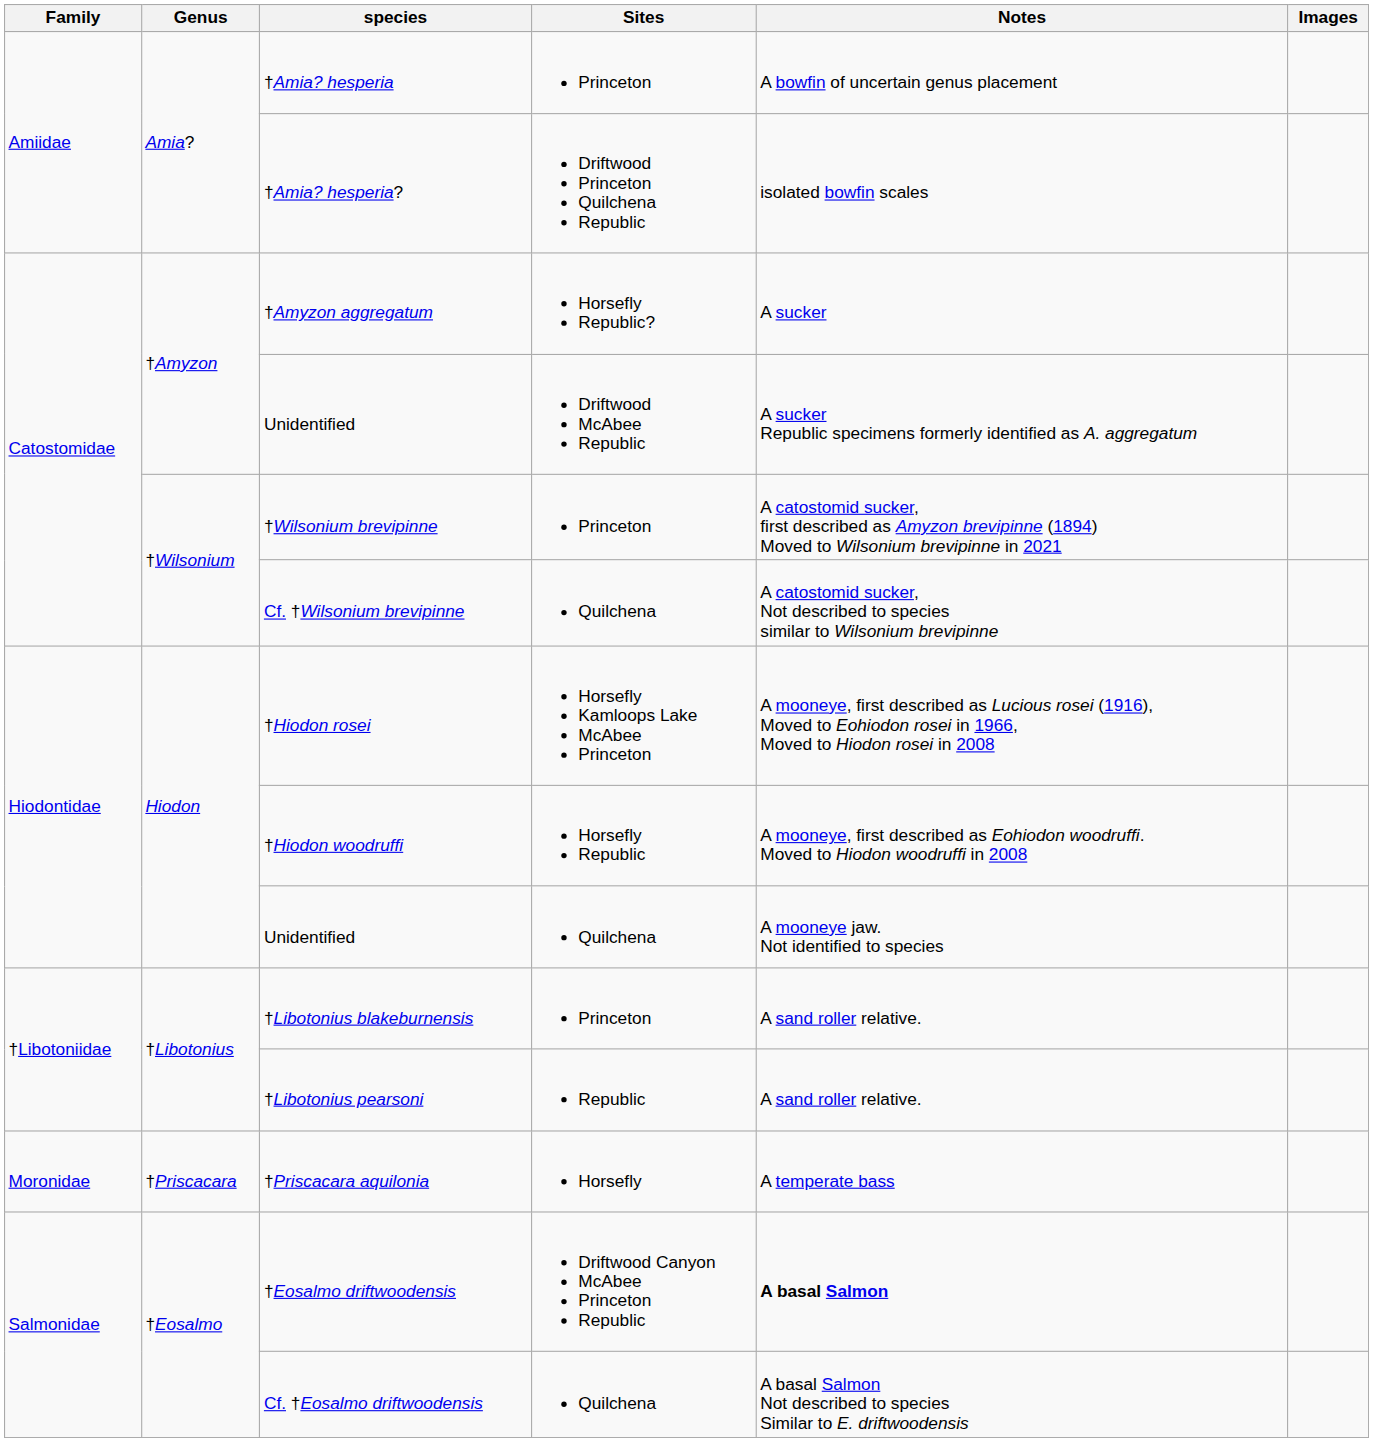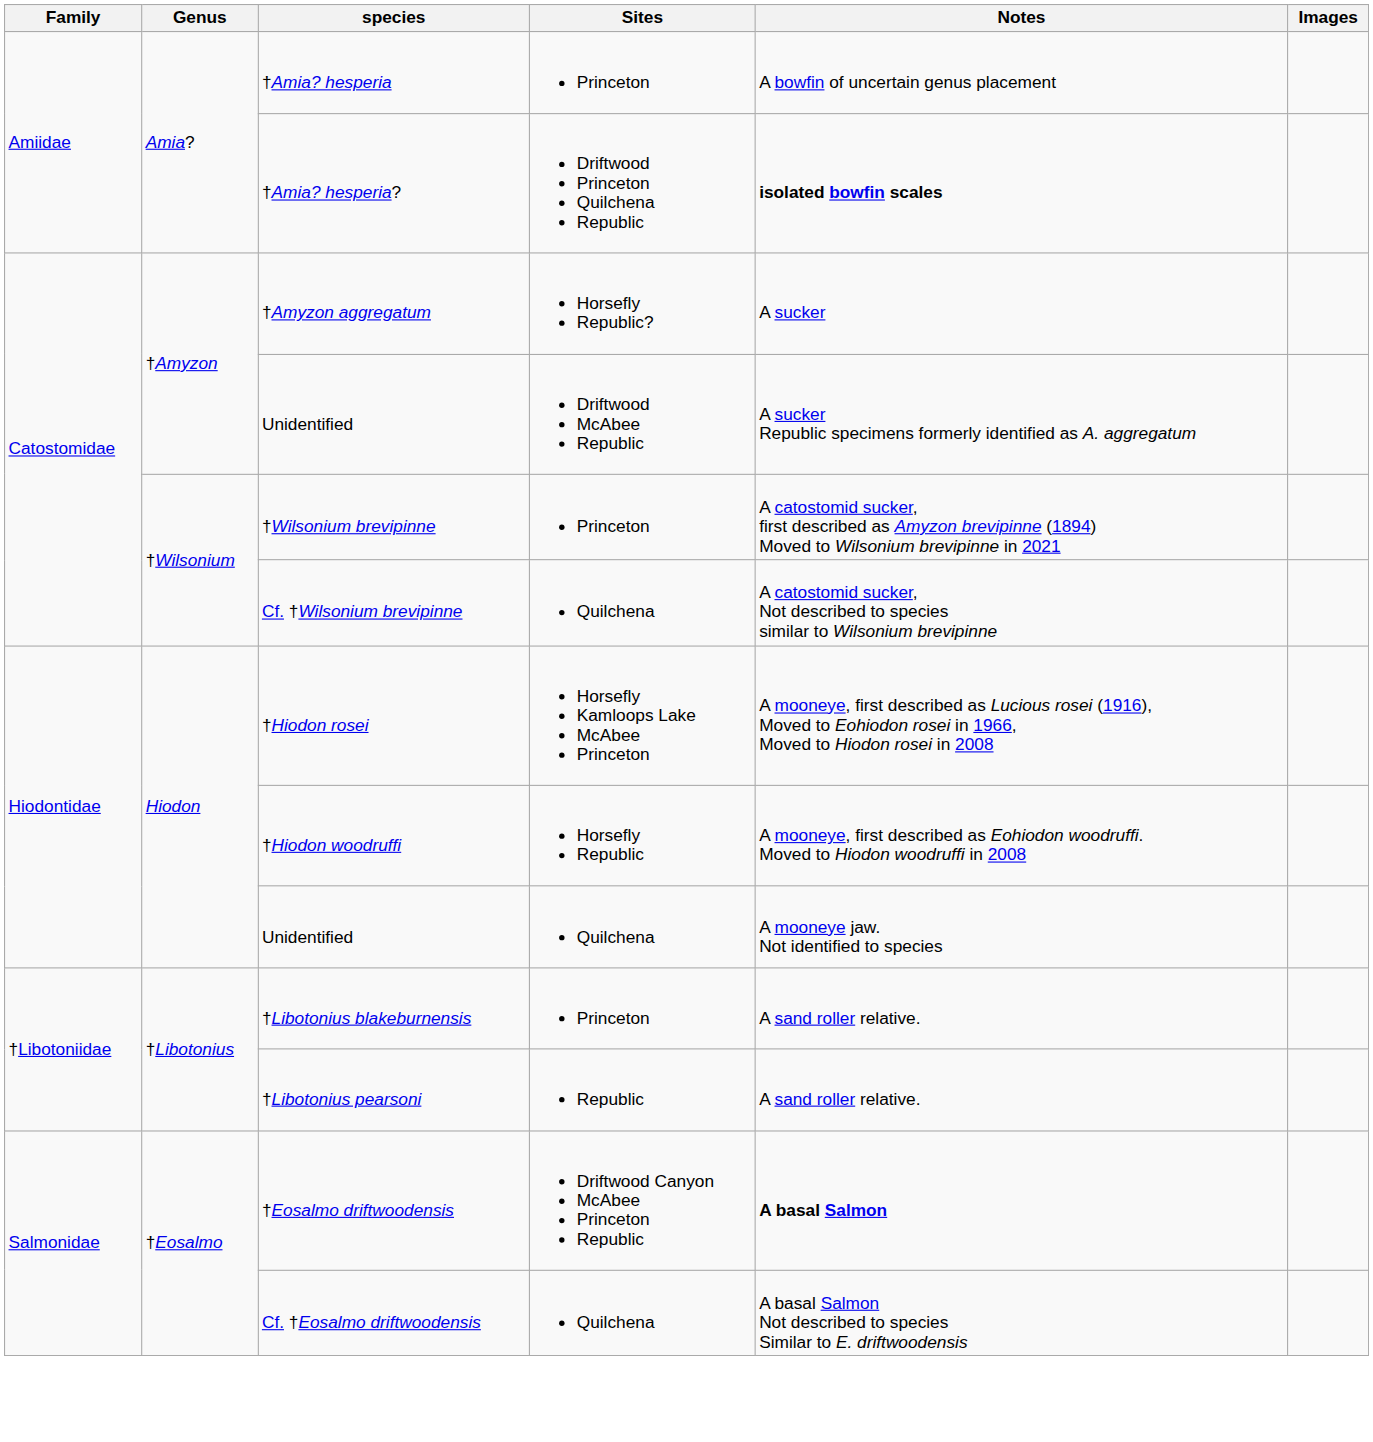†Amia? hesperia? | Notes: normal -> bold
- row: Moronidae | †Priscacara | †Priscacara aquilonia | Horsefly | A temperate bass
